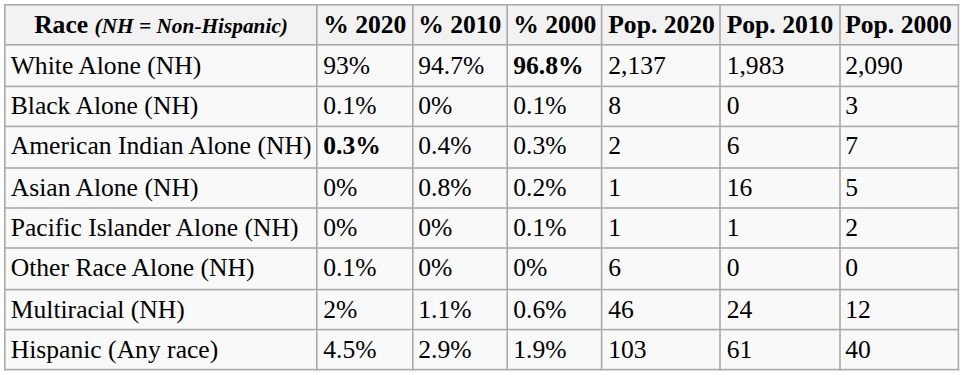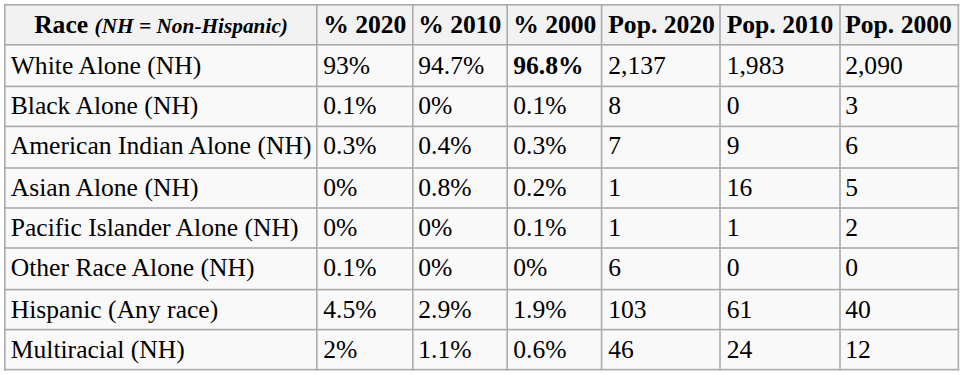American Indian Alone (NH) | % 2020: bold -> normal
American Indian Alone (NH) | Pop. 2020: 2 -> 7
American Indian Alone (NH) | Pop. 2010: 6 -> 9
American Indian Alone (NH) | Pop. 2000: 7 -> 6
rows swapped: Multiracial (NH) <-> Hispanic (Any race)
